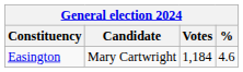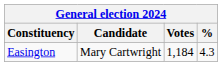Easington | %: 4.6 -> 4.3
